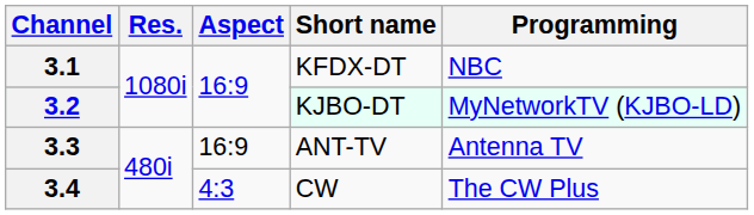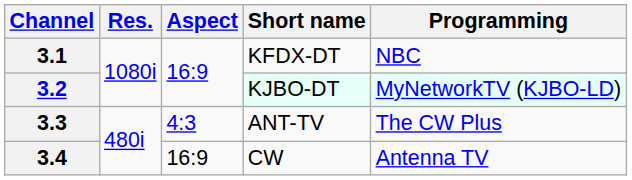3.3 | Aspect: 16:9 -> 4:3
3.3 | Programming: Antenna TV -> The CW Plus
3.4 | Aspect: 4:3 -> 16:9
3.4 | Programming: The CW Plus -> Antenna TV
